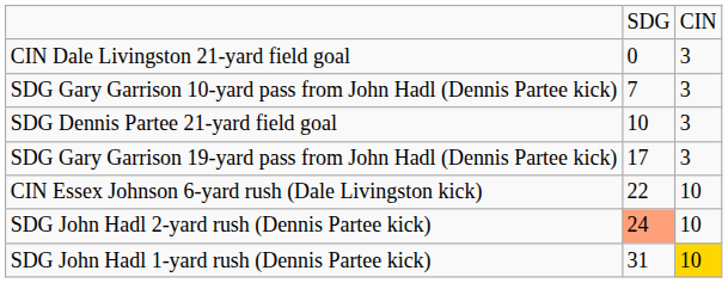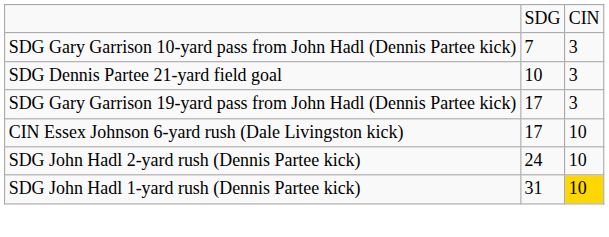- row: CIN Dale Livingston 21-yard field goal | 0 | 3
CIN Essex Johnson 6-yard rush (Dale Livingston kick) | column 2: 22 -> 17
SDG John Hadl 2-yard rush (Dennis Partee kick) | column 2: lightsalmon background -> no background
